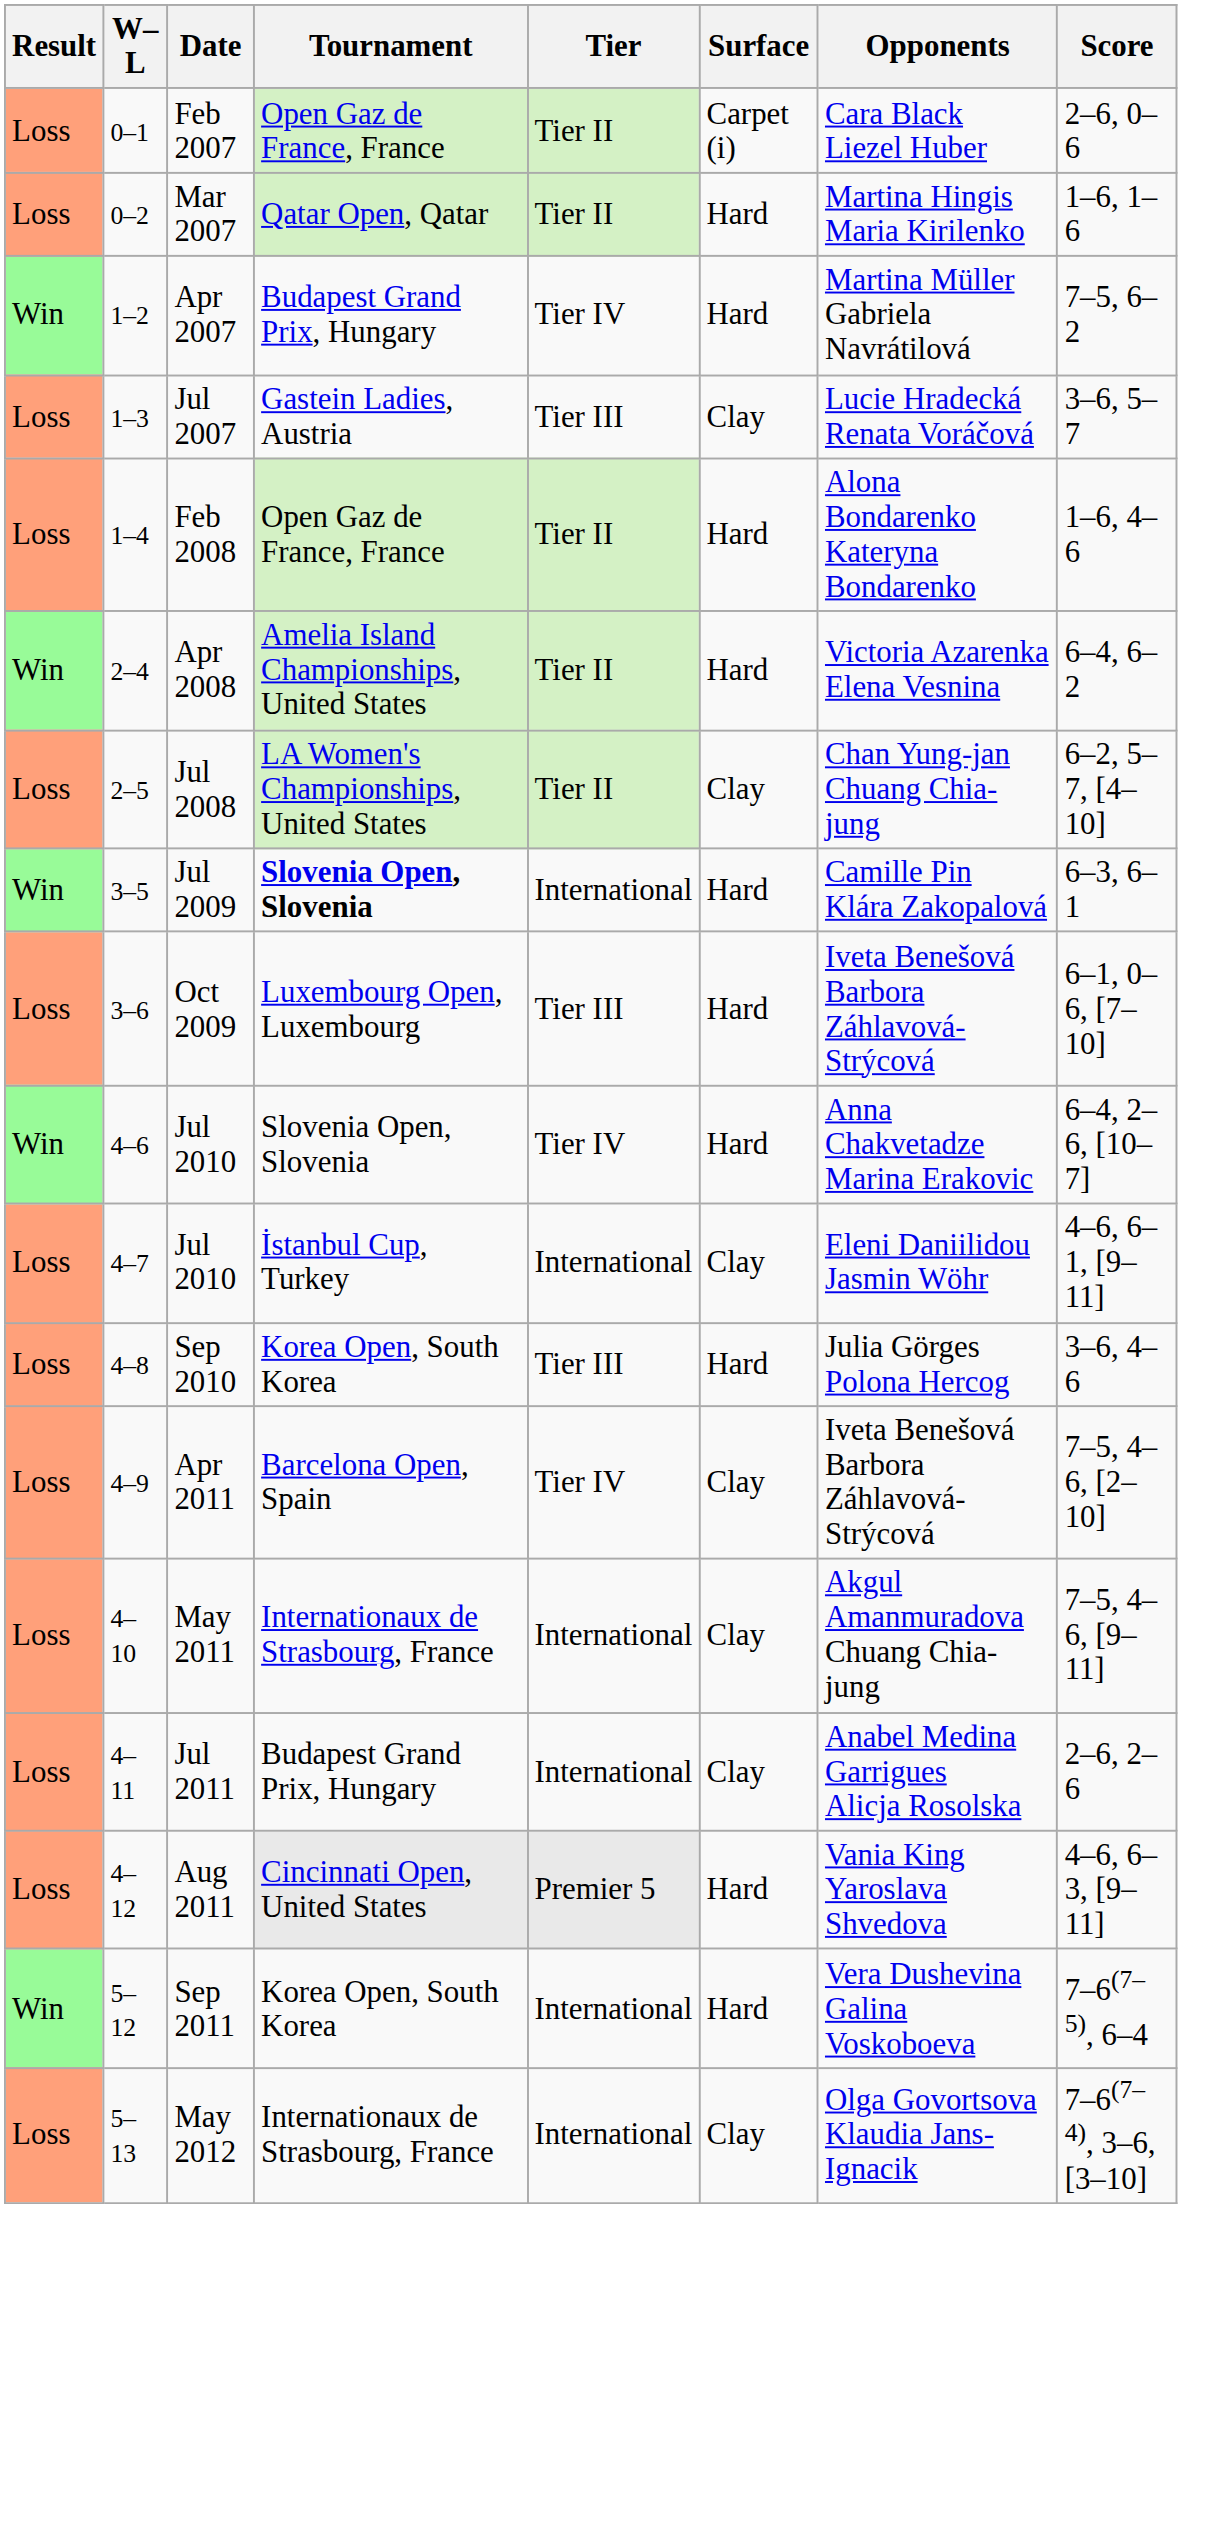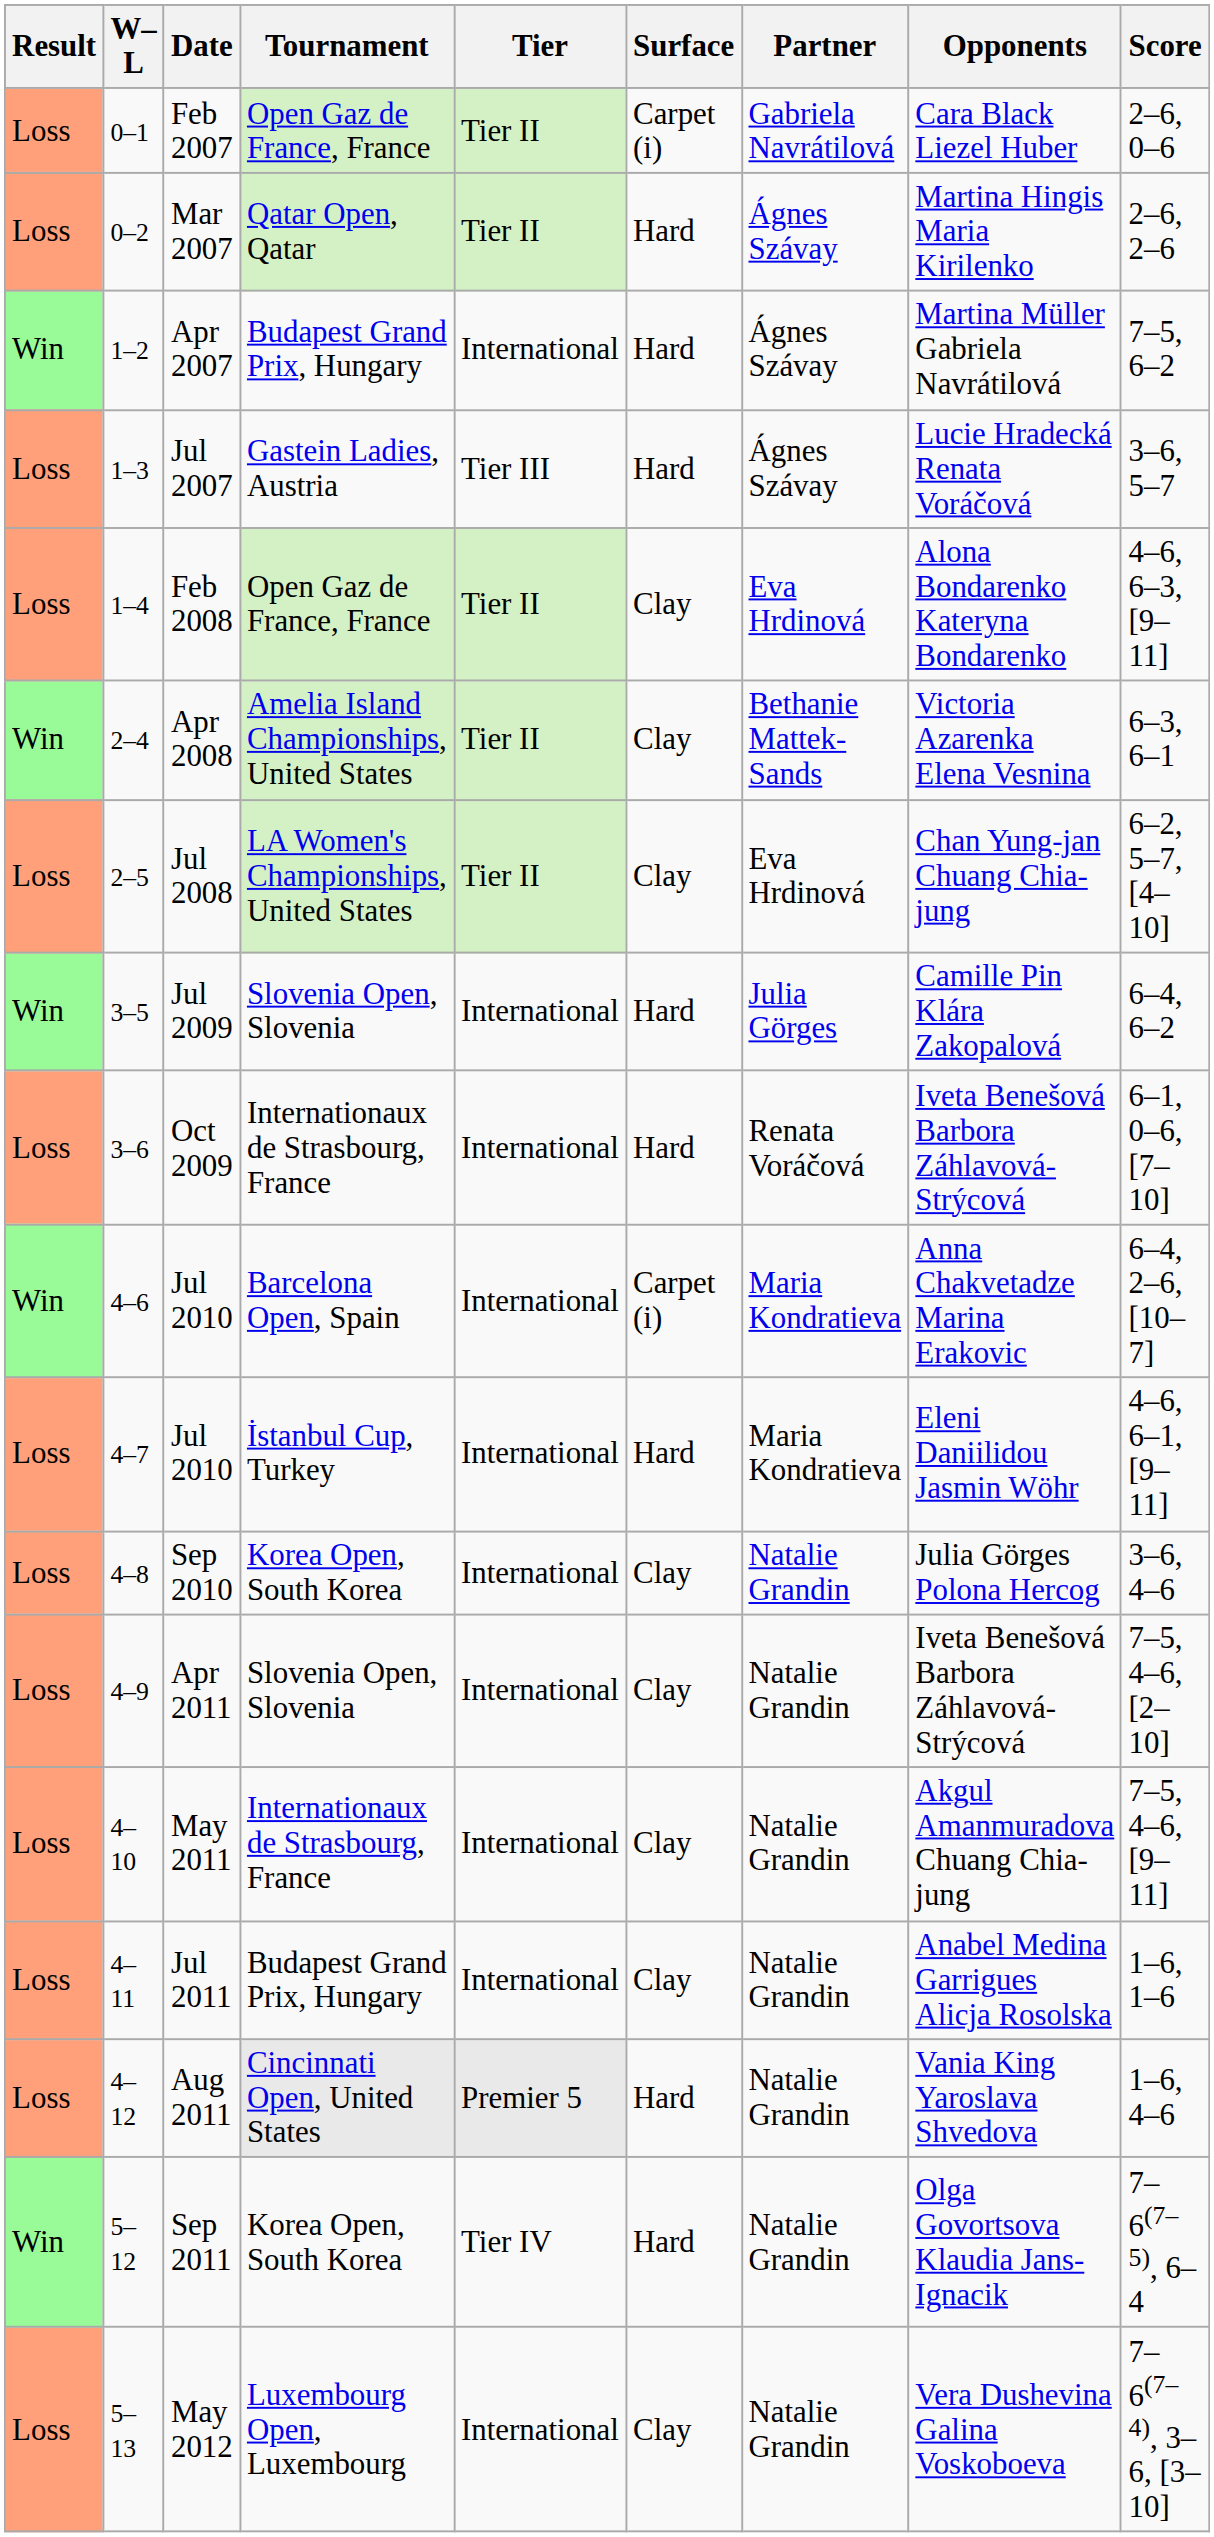+ column: Partner | Gabriela Navrátilová | Ágnes Szávay | Ágnes Szávay | Ágnes Szávay | Eva Hrdinová | Bethanie Mattek-Sands | Eva Hrdinová | Julia Görges | Renata Voráčová | Maria Kondratieva | Maria Kondratieva | Natalie Grandin | Natalie Grandin | Natalie Grandin | Natalie Grandin | Natalie Grandin | Natalie Grandin | Natalie Grandin
Mar 2007 | Score: 1–6, 1–6 -> 2–6, 2–6
Apr 2007 | Tier: Tier IV -> International
Jul 2007 | Surface: Clay -> Hard
Feb 2008 | Surface: Hard -> Clay
Feb 2008 | Score: 1–6, 4–6 -> 4–6, 6–3, [9–11]
Apr 2008 | Surface: Hard -> Clay
Apr 2008 | Score: 6–4, 6–2 -> 6–3, 6–1
Jul 2009 | Tournament: bold -> normal
Jul 2009 | Score: 6–3, 6–1 -> 6–4, 6–2
Oct 2009 | Tournament: Luxembourg Open, Luxembourg -> Internationaux de Strasbourg, France
Oct 2009 | Tier: Tier III -> International
4–6 / Jul 2010 | Tournament: Slovenia Open, Slovenia -> Barcelona Open, Spain
4–6 / Jul 2010 | Tier: Tier IV -> International
4–6 / Jul 2010 | Surface: Hard -> Carpet (i)
4–7 / Jul 2010 | Surface: Clay -> Hard
Sep 2010 | Tier: Tier III -> International
Sep 2010 | Surface: Hard -> Clay
Apr 2011 | Tournament: Barcelona Open, Spain -> Slovenia Open, Slovenia
Apr 2011 | Tier: Tier IV -> International
Jul 2011 | Score: 2–6, 2–6 -> 1–6, 1–6
Aug 2011 | Score: 4–6, 6–3, [9–11] -> 1–6, 4–6
Sep 2011 | Tier: International -> Tier IV
Sep 2011 | Opponents: Vera Dushevina Galina Voskoboeva -> Olga Govortsova Klaudia Jans-Ignacik
May 2012 | Tournament: Internationaux de Strasbourg, France -> Luxembourg Open, Luxembourg
May 2012 | Opponents: Olga Govortsova Klaudia Jans-Ignacik -> Vera Dushevina Galina Voskoboeva
